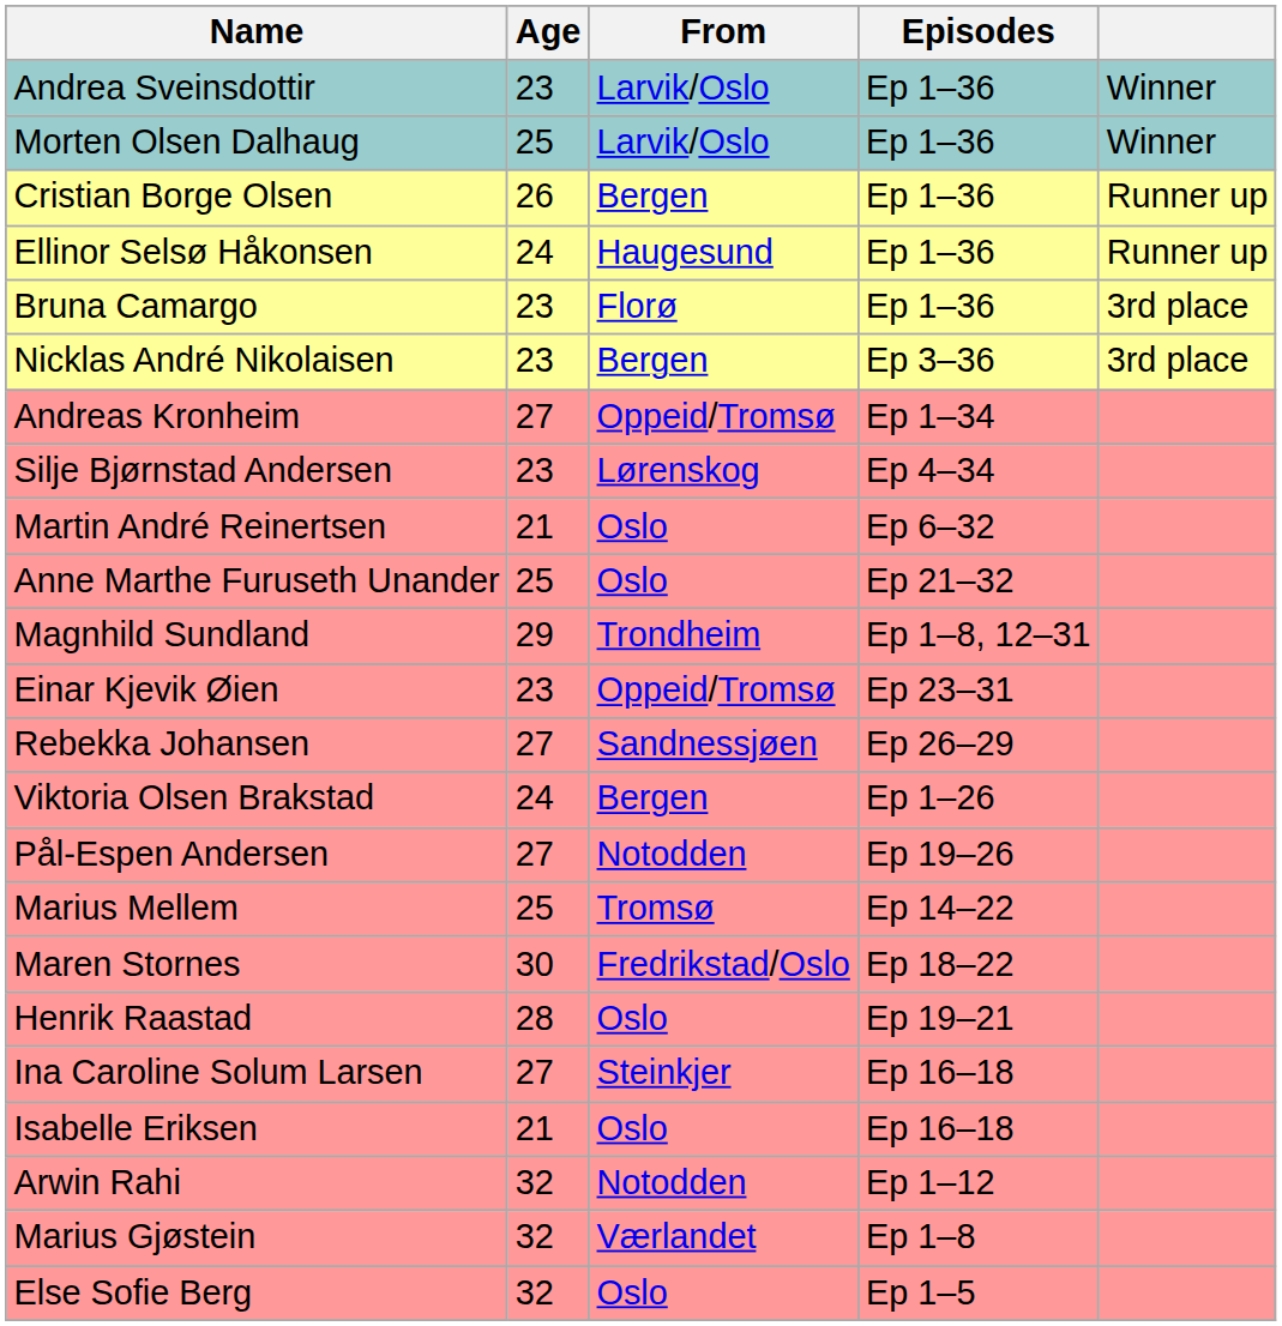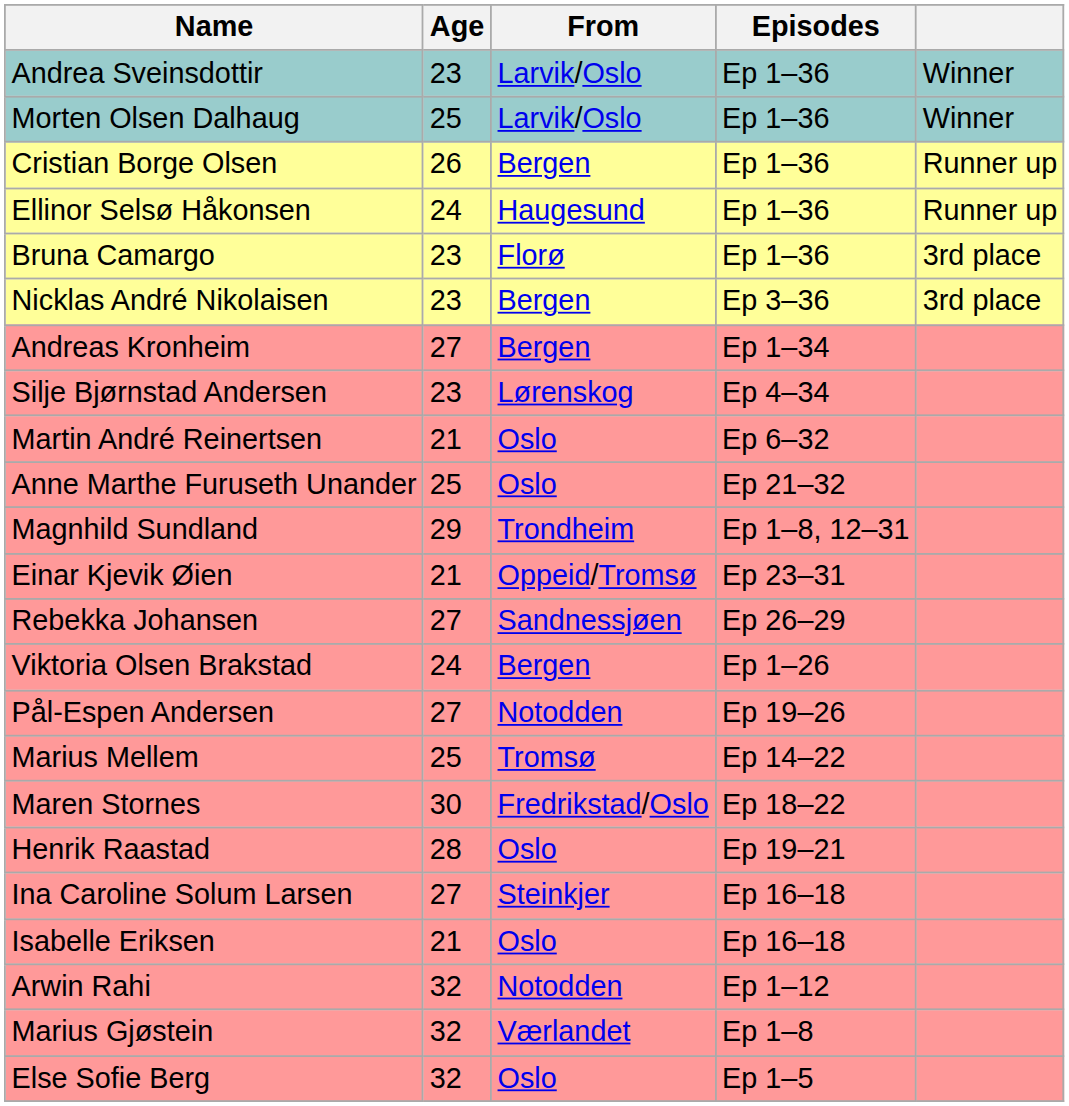Andreas Kronheim | From: Oppeid/Tromsø -> Bergen
Einar Kjevik Øien | Age: 23 -> 21
